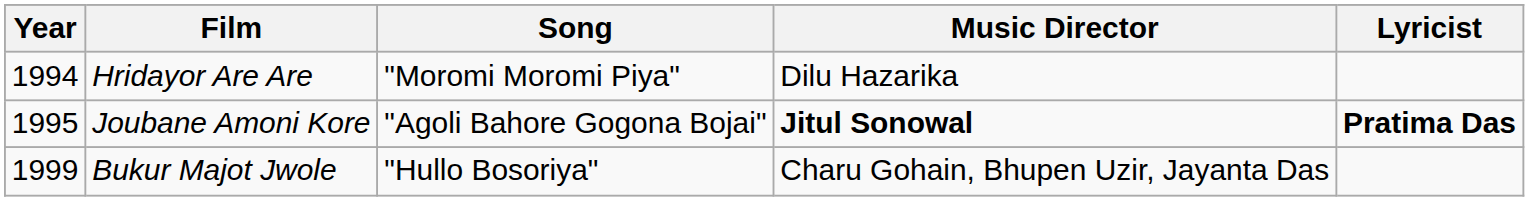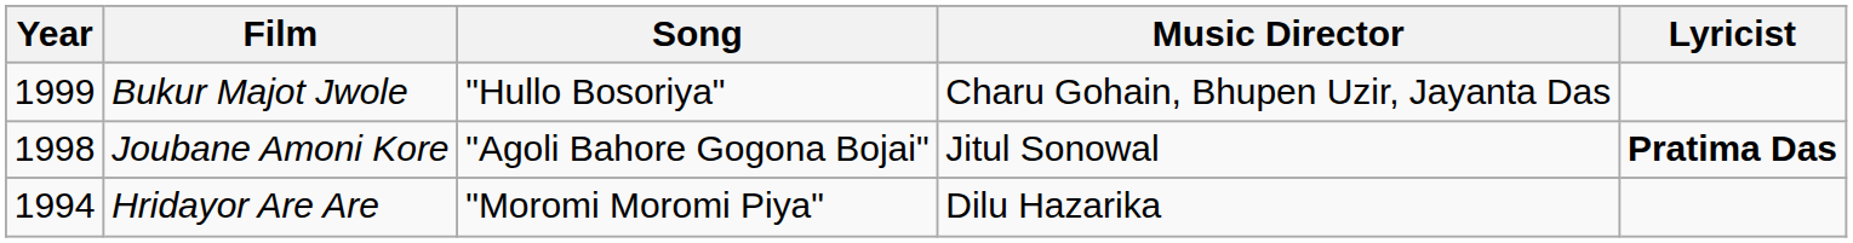rows swapped: Hridayor Are Are <-> Bukur Majot Jwole
Joubane Amoni Kore | Year: 1995 -> 1998
Joubane Amoni Kore | Music Director: bold -> normal
